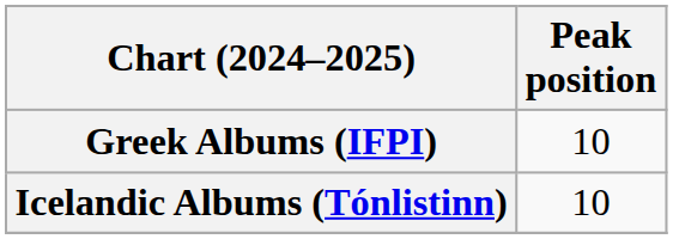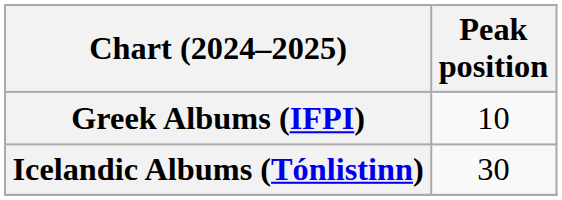Icelandic Albums (Tónlistinn) | Peak position: 10 -> 30
